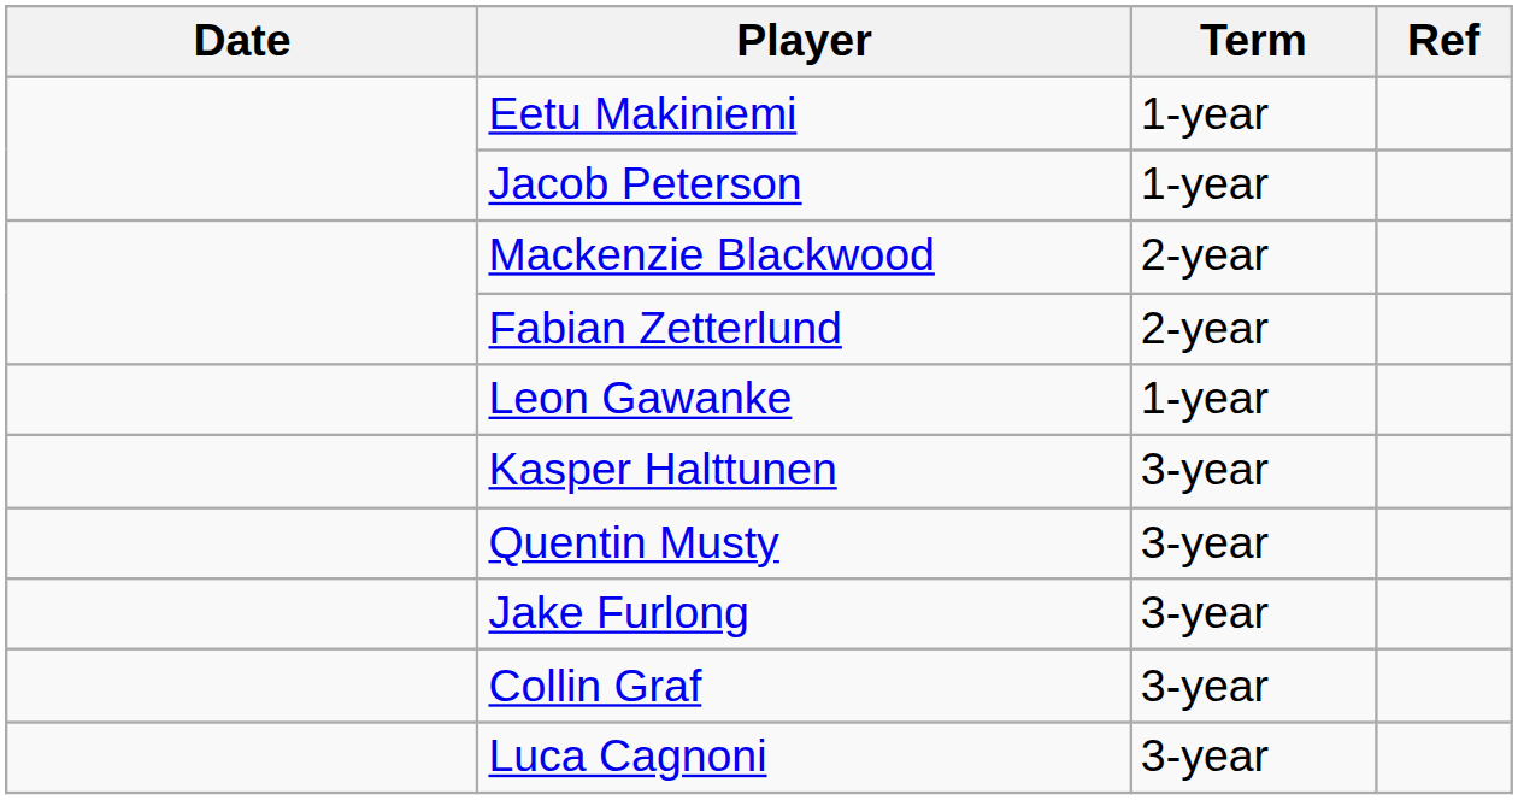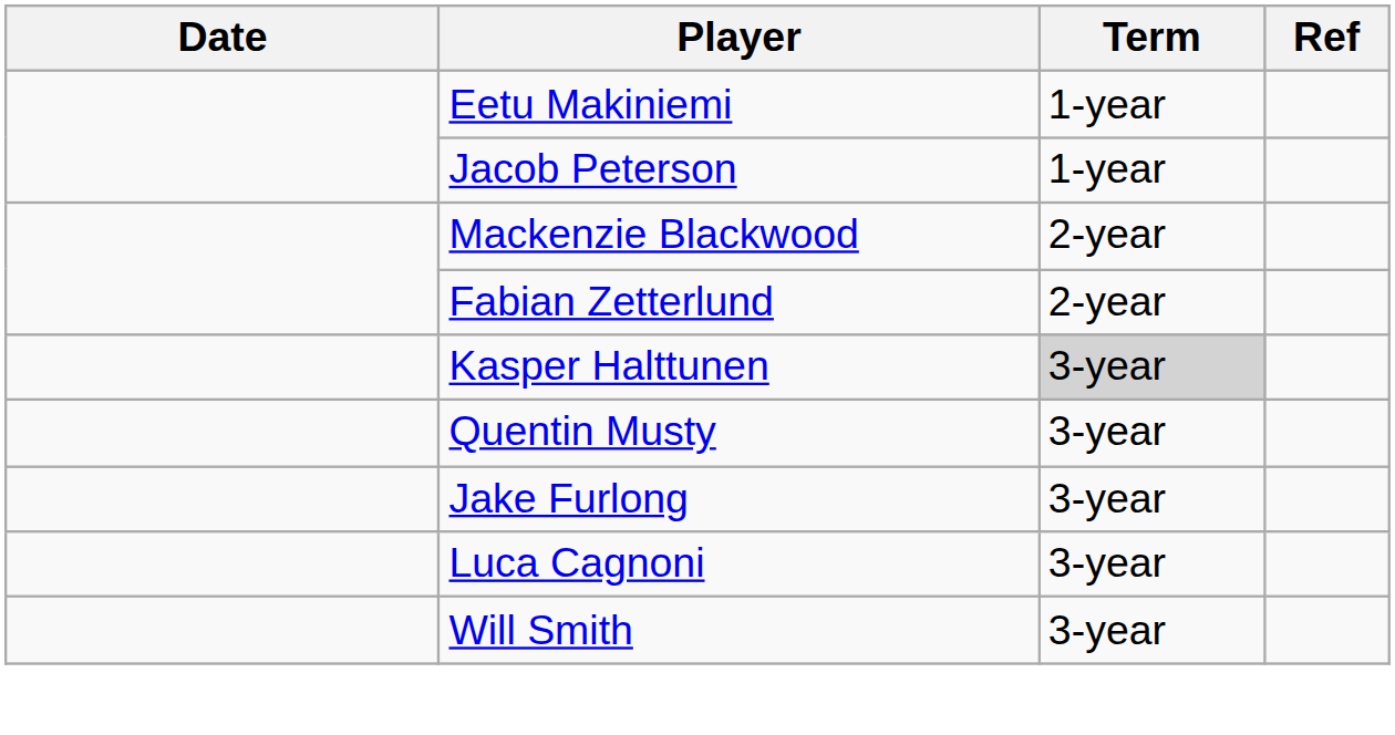- row: Leon Gawanke | 1-year
Kasper Halttunen | Term: no background -> lightgrey background
- row: Collin Graf | 3-year
+ row: Will Smith | 3-year
